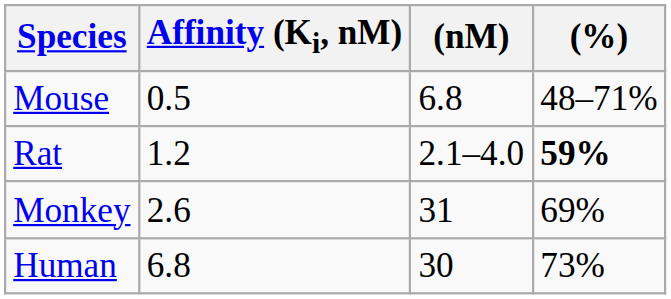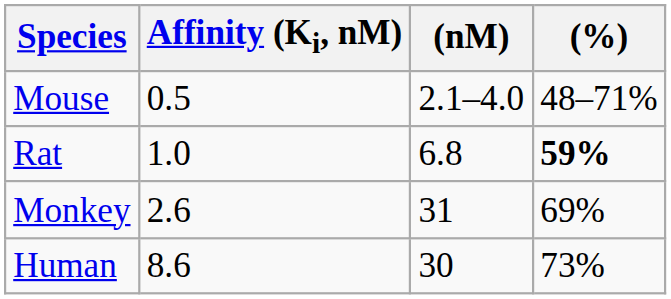Mouse | (nM): 6.8 -> 2.1–4.0
Rat | Affinity (Ki, nM): 1.2 -> 1.0
Rat | (nM): 2.1–4.0 -> 6.8
Human | Affinity (Ki, nM): 6.8 -> 8.6
